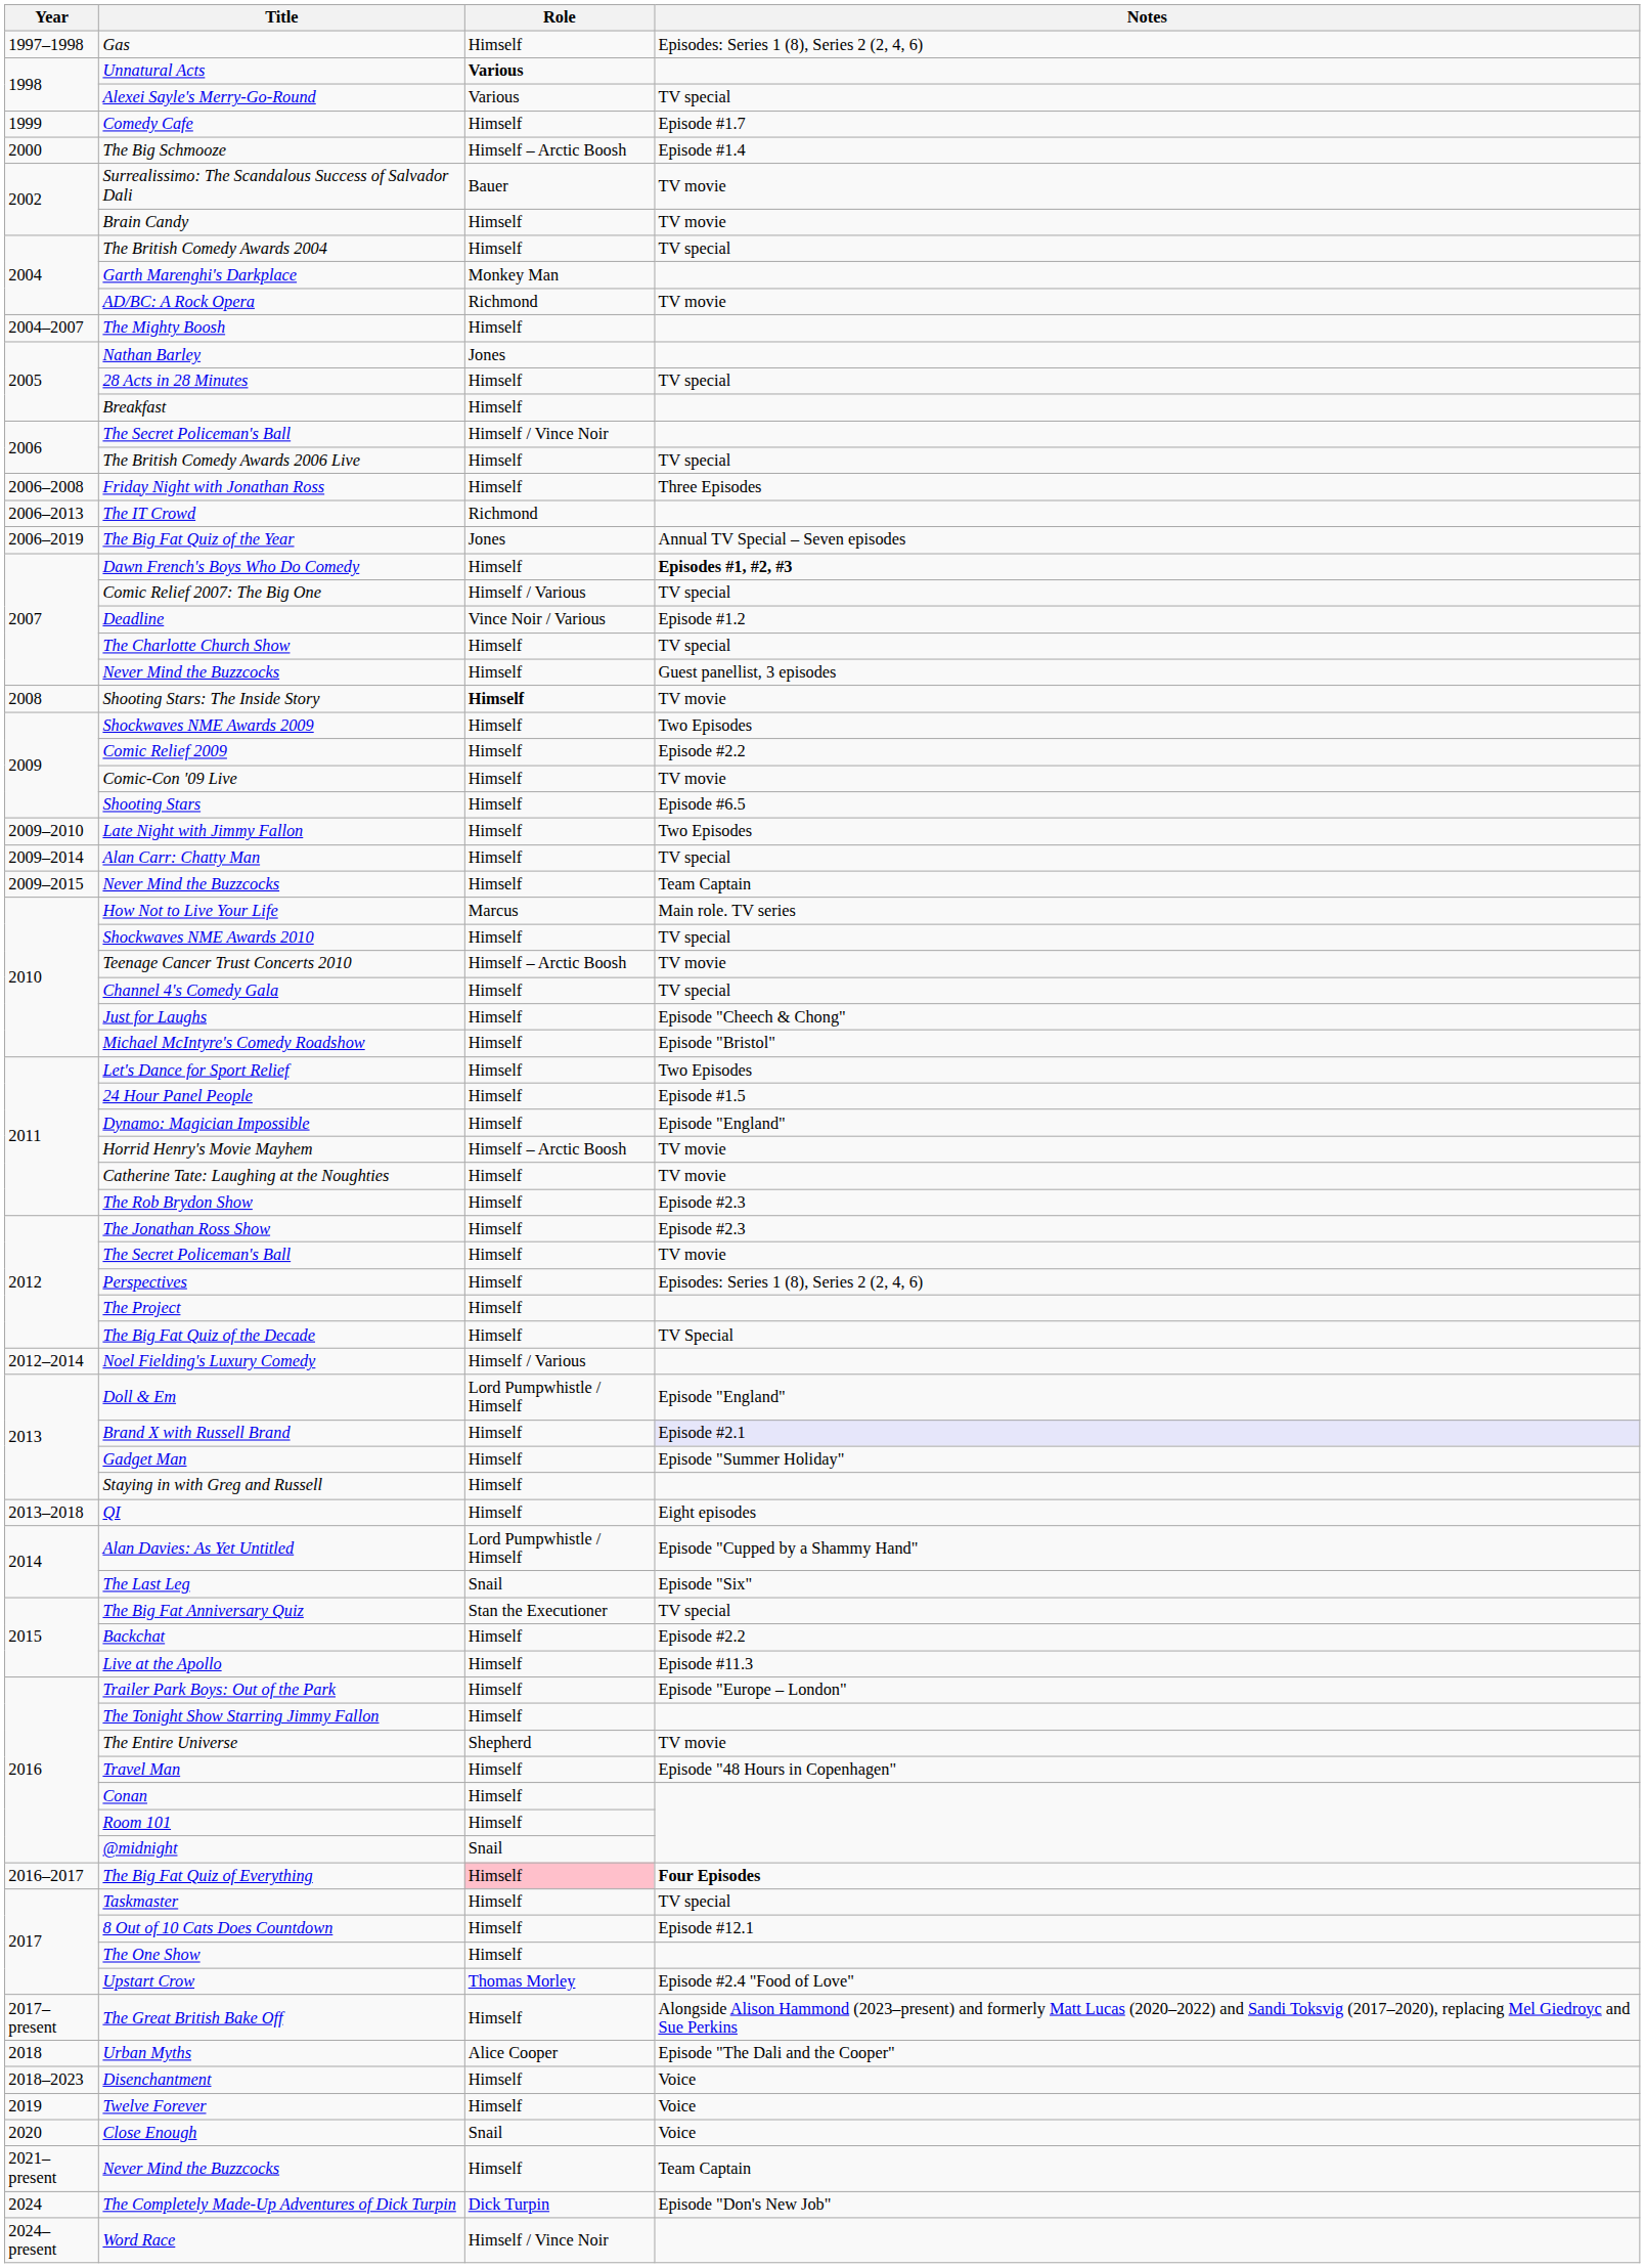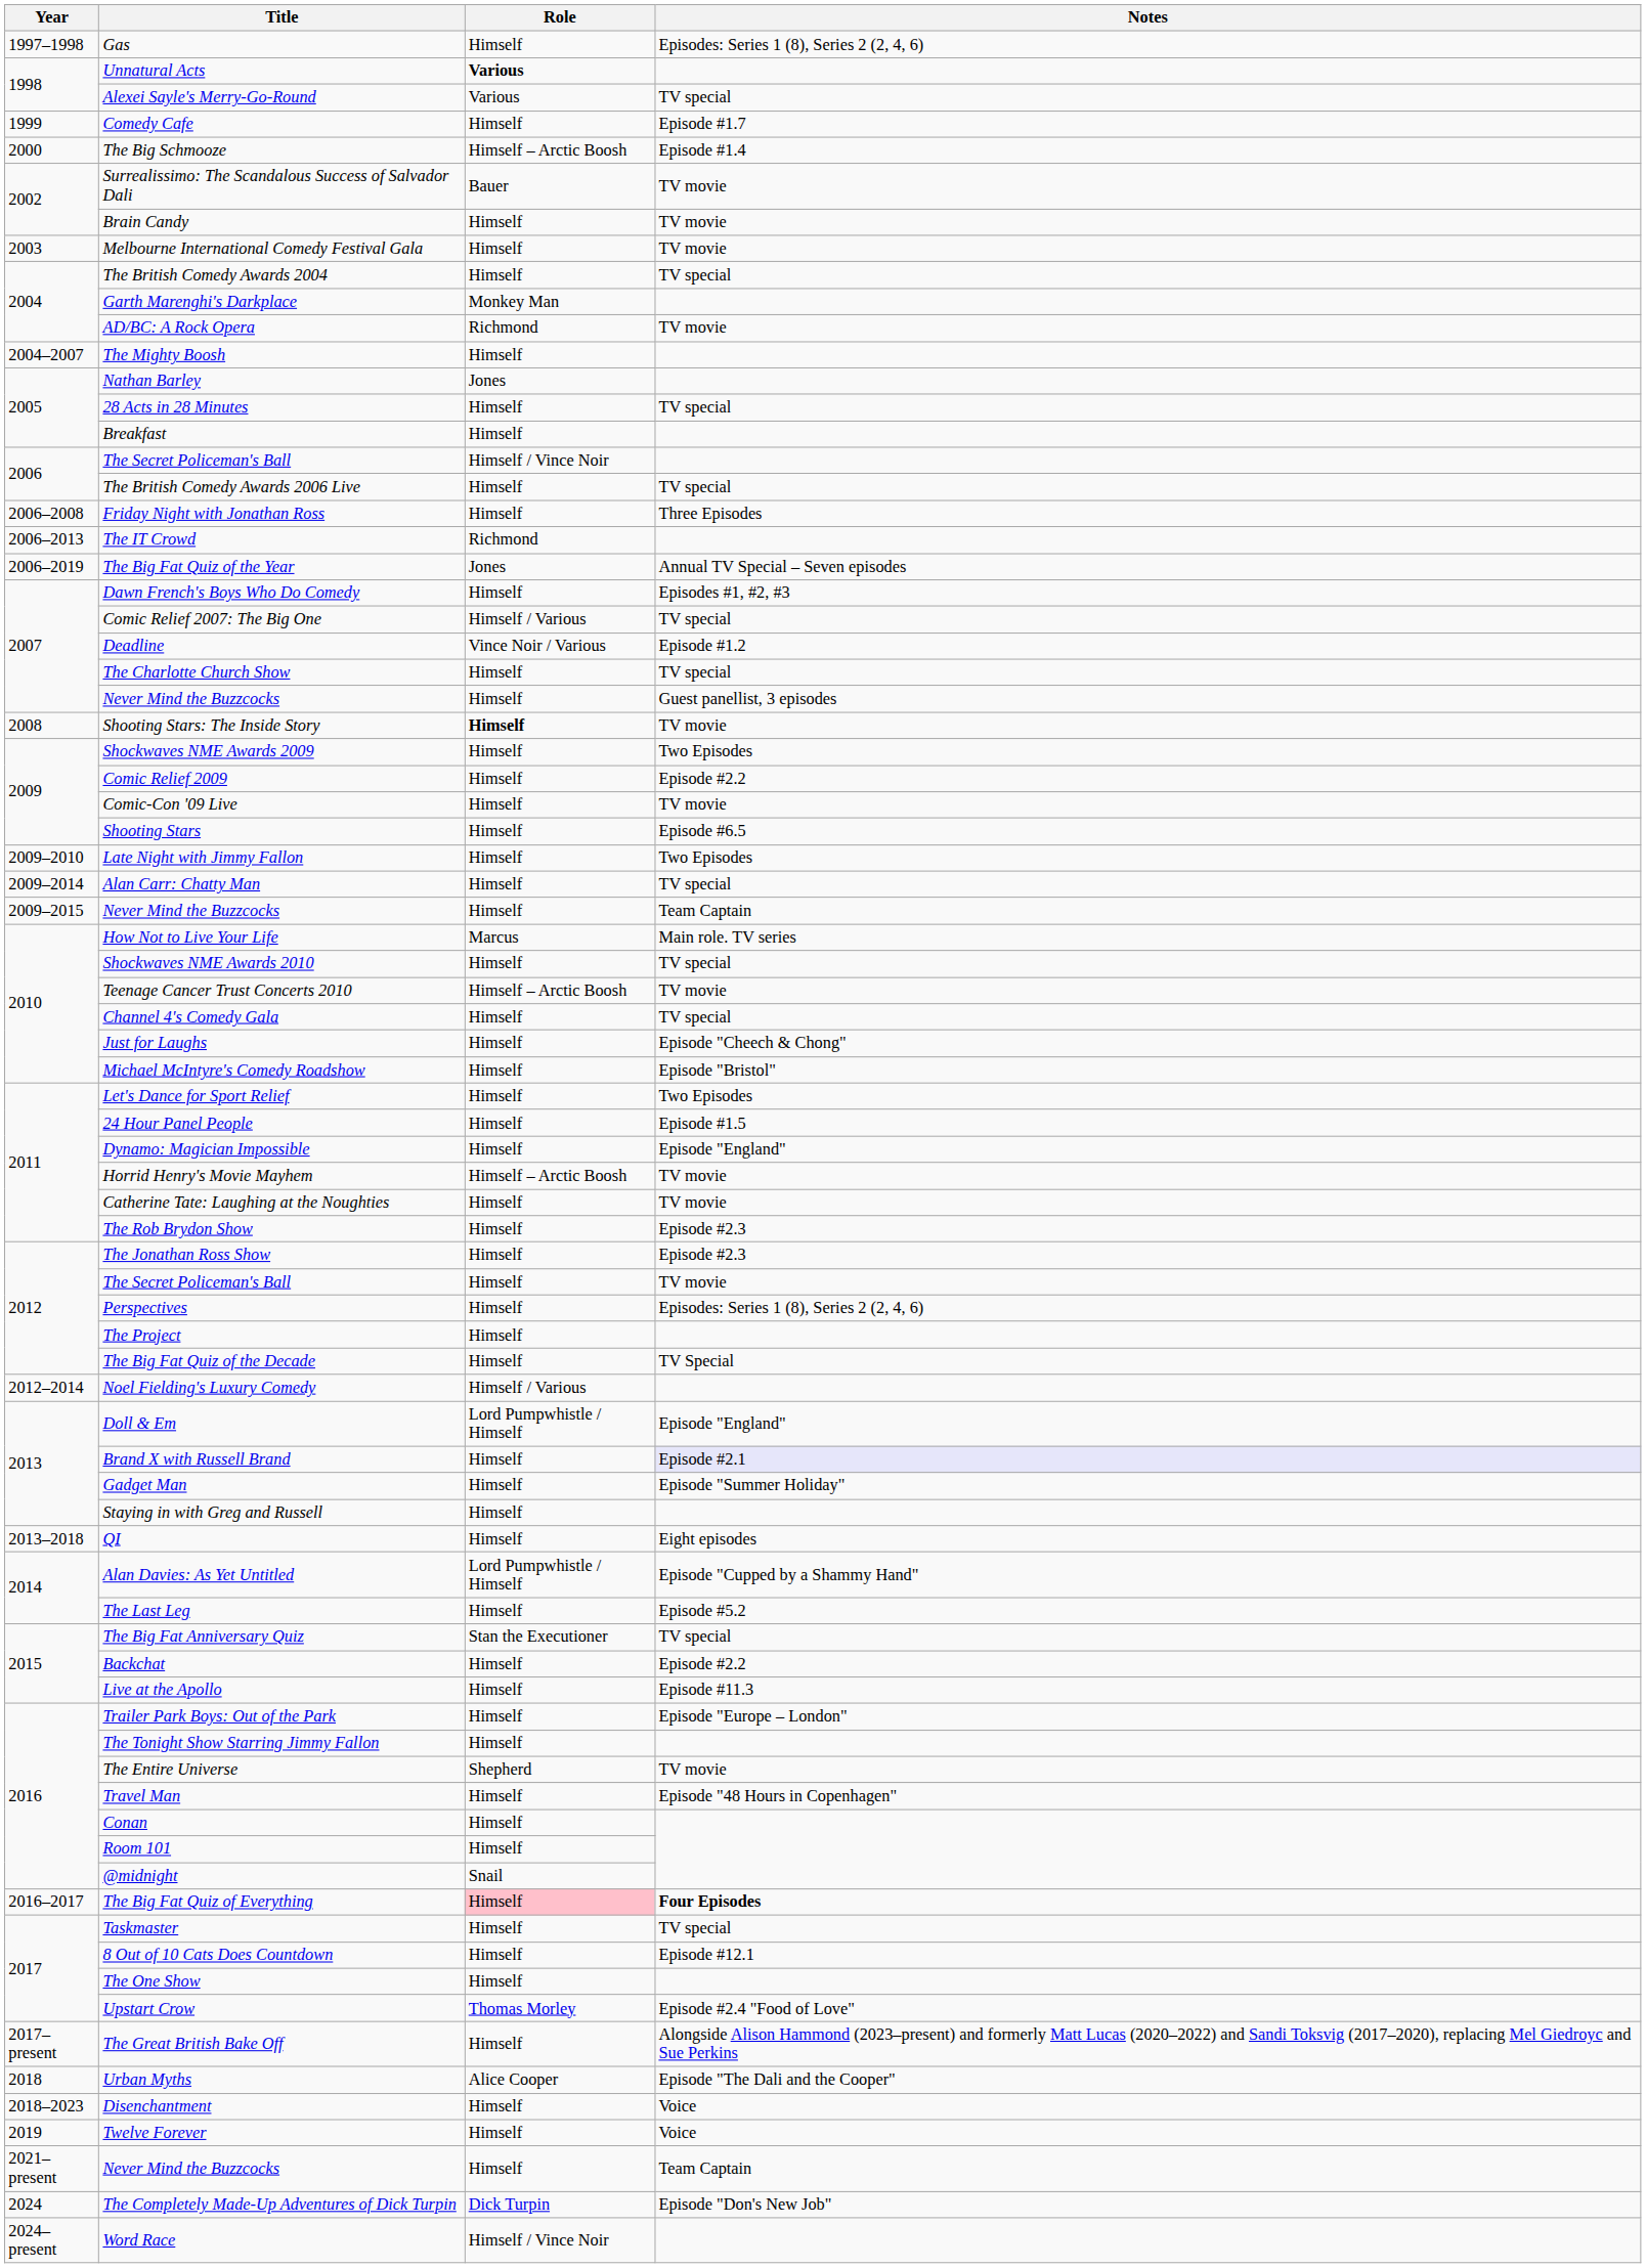+ row: 2003 | Melbourne International Comedy Festival Gala | Himself | TV movie
Dawn French's Boys Who Do Comedy | Notes: bold -> normal
The Last Leg | Role: Snail -> Himself
The Last Leg | Notes: Episode "Six" -> Episode #5.2
- row: 2020 | Close Enough | Snail | Voice
